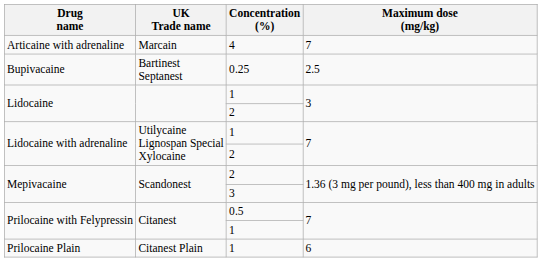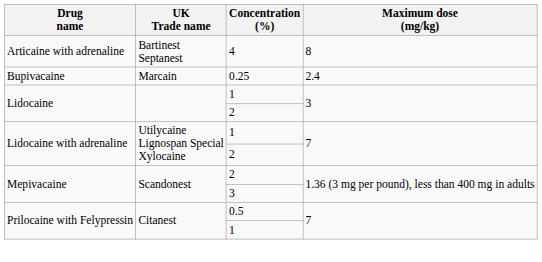Articaine with adrenaline | UK Trade name: Marcain -> Bartinest Septanest
Articaine with adrenaline | Maximum dose (mg/kg): 7 -> 8
Bupivacaine | UK Trade name: Bartinest Septanest -> Marcain
Bupivacaine | Maximum dose (mg/kg): 2.5 -> 2.4
- row: Prilocaine Plain | Citanest Plain | 1 | 6
